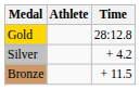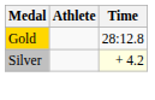Silver | Time: no background -> lightyellow background
- row: Bronze | + 11.5
